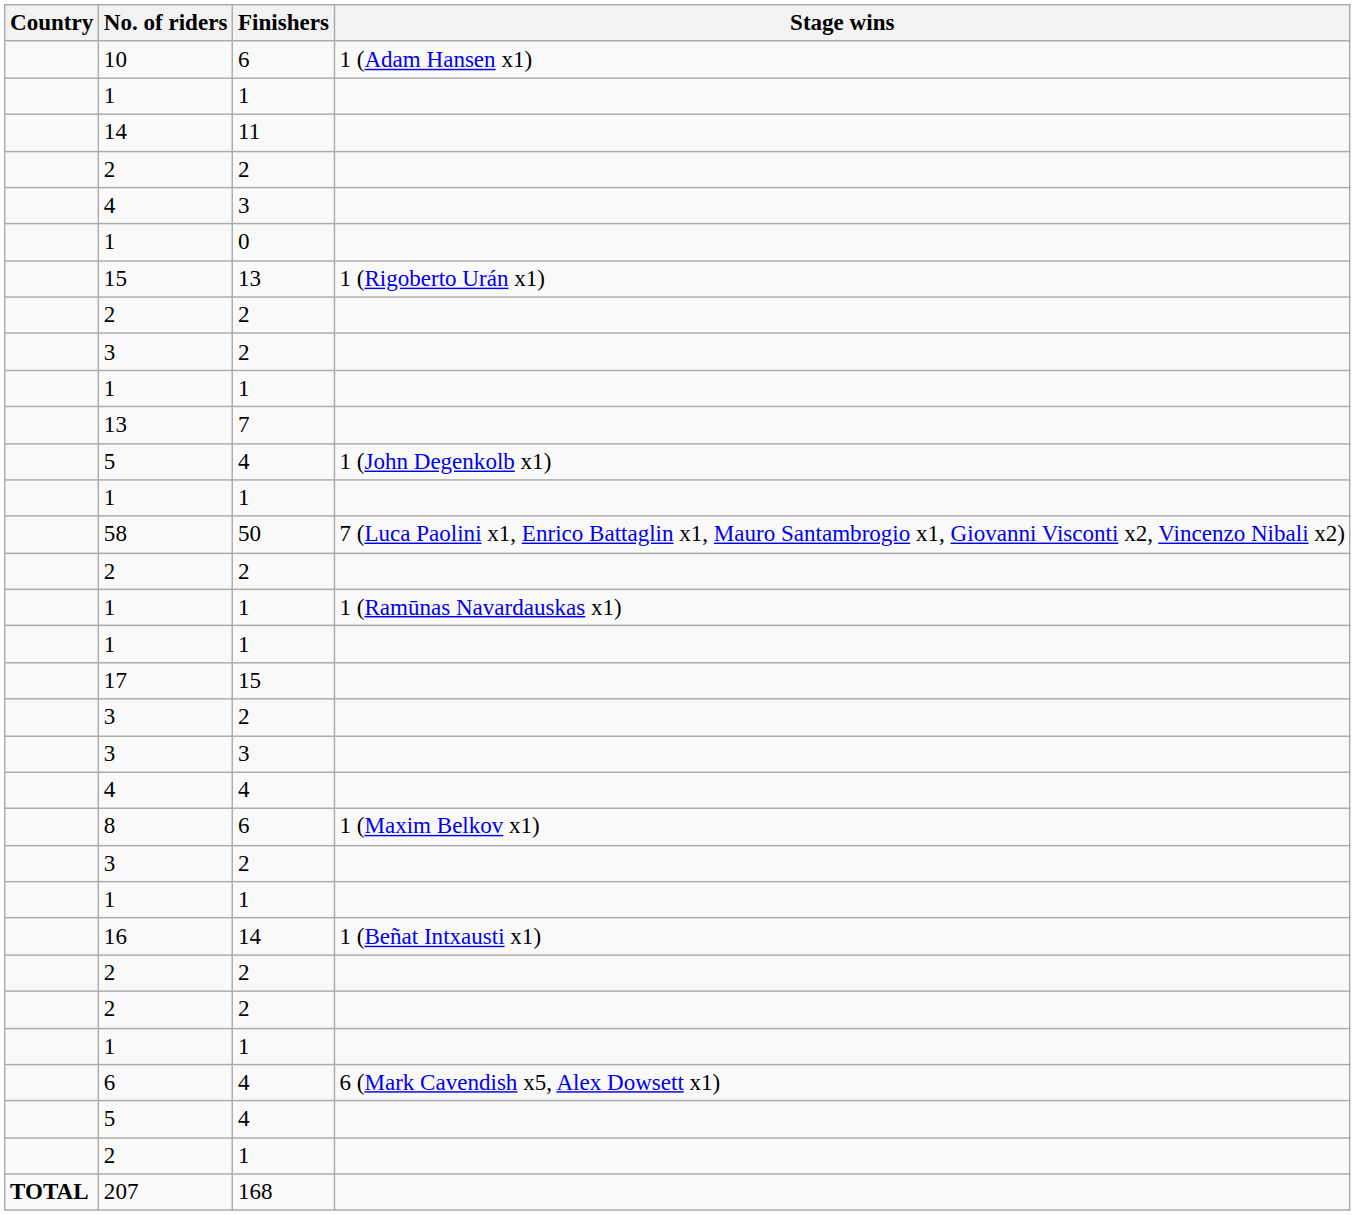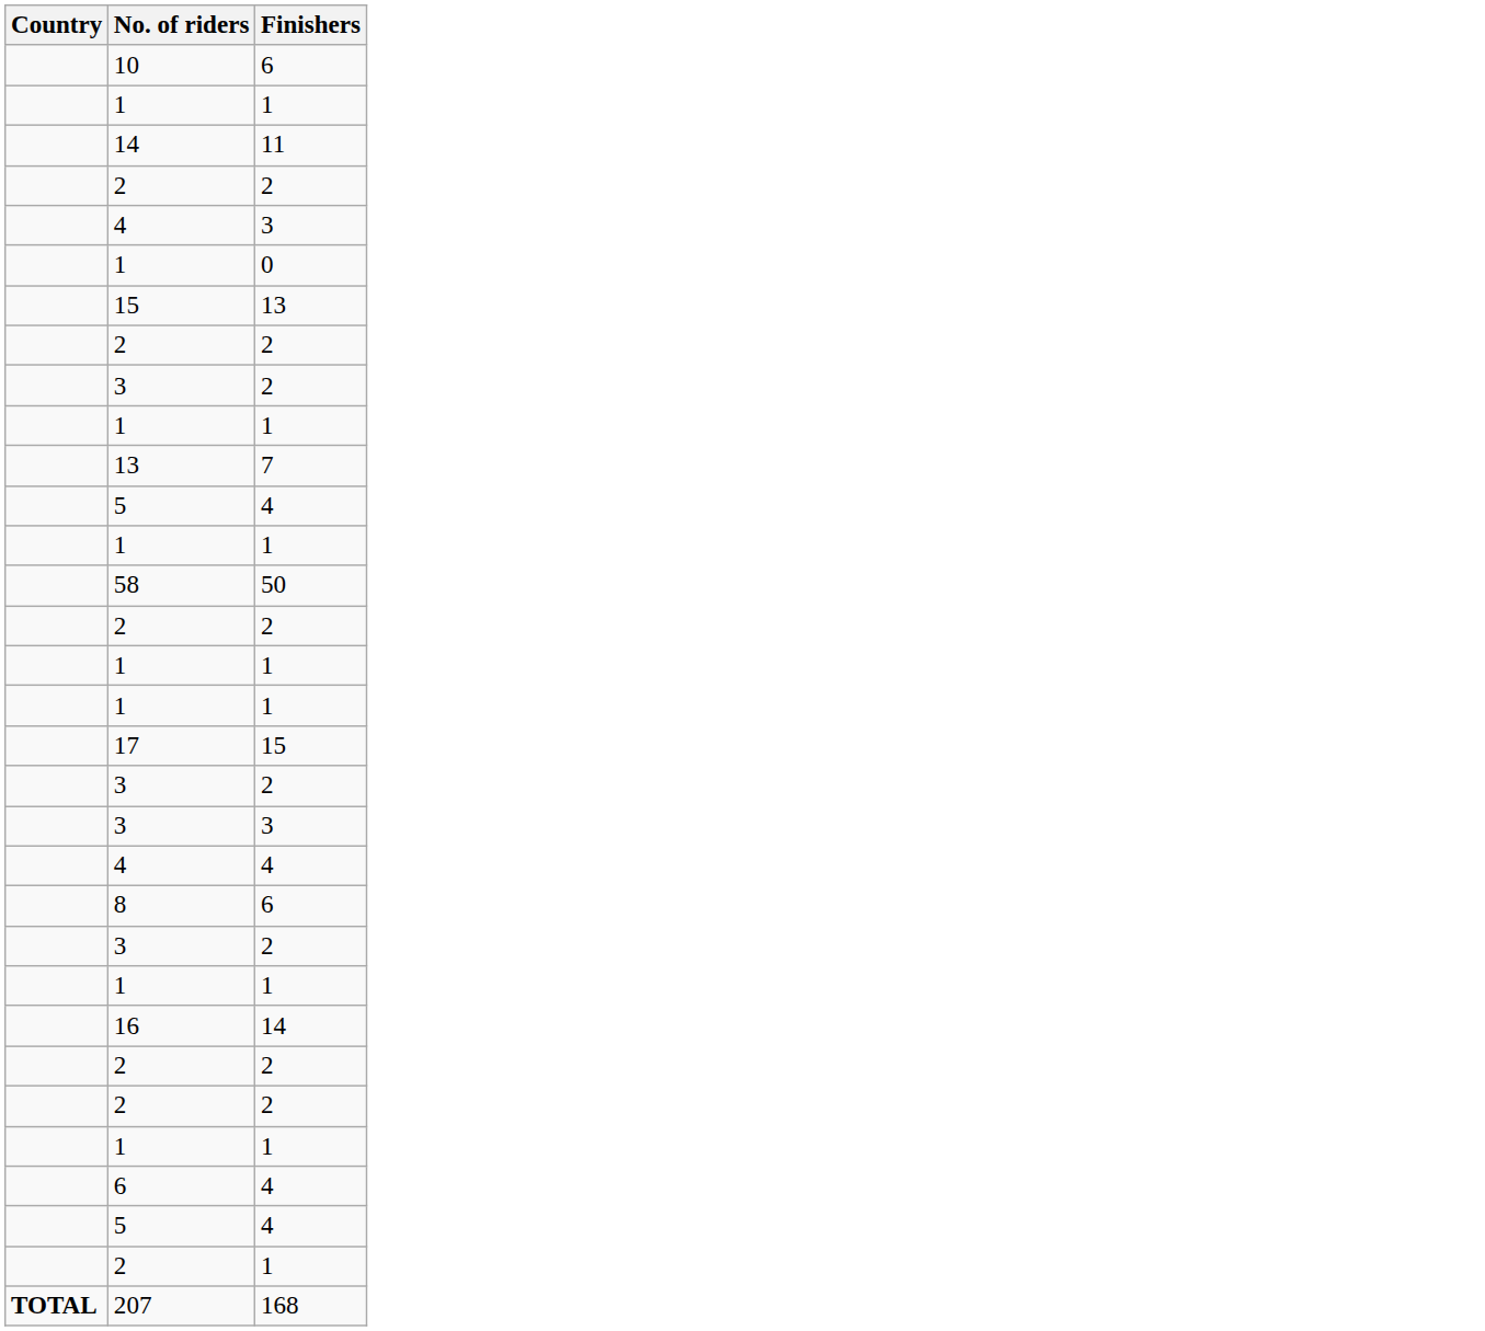- column: Stage wins | 1 (Adam Hansen x1) | 1 (Rigoberto Urán x1) | 1 (John Degenkolb x1) | 7 (Luca Paolini x1, Enrico Battaglin x1, Mauro Santambrogio x1, Giovanni Visconti x2, Vincenzo Nibali x2) | 1 (Ramūnas Navardauskas x1) | 1 (Maxim Belkov x1) | 1 (Beñat Intxausti x1) | 6 (Mark Cavendish x5, Alex Dowsett x1)
